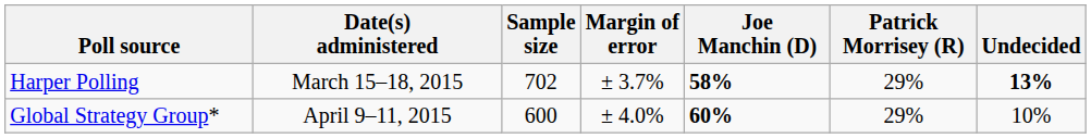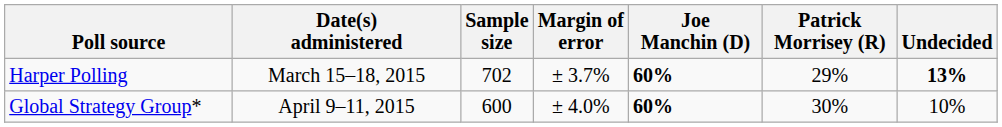Harper Polling | Joe Manchin (D): 58% -> 60%
Global Strategy Group* | Patrick Morrisey (R): 29% -> 30%
